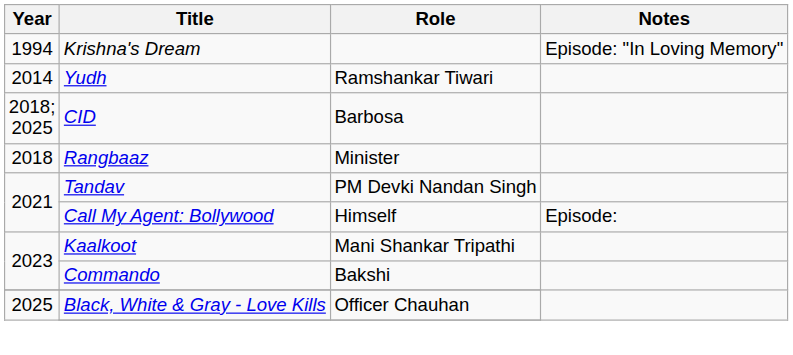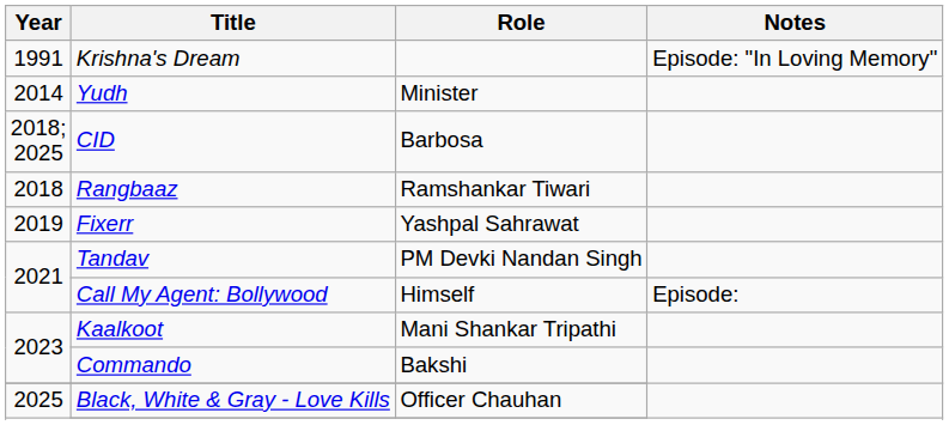Krishna's Dream | Year: 1994 -> 1991
Yudh | Role: Ramshankar Tiwari -> Minister
Rangbaaz | Role: Minister -> Ramshankar Tiwari
+ row: 2019 | Fixerr | Yashpal Sahrawat
